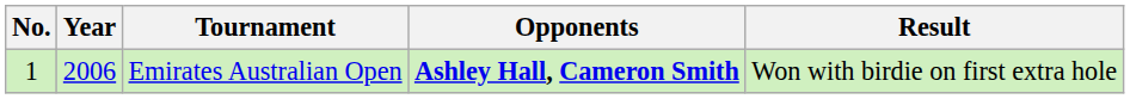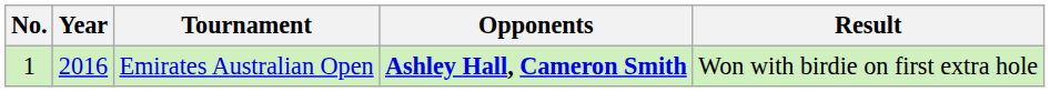Emirates Australian Open | Year: 2006 -> 2016
